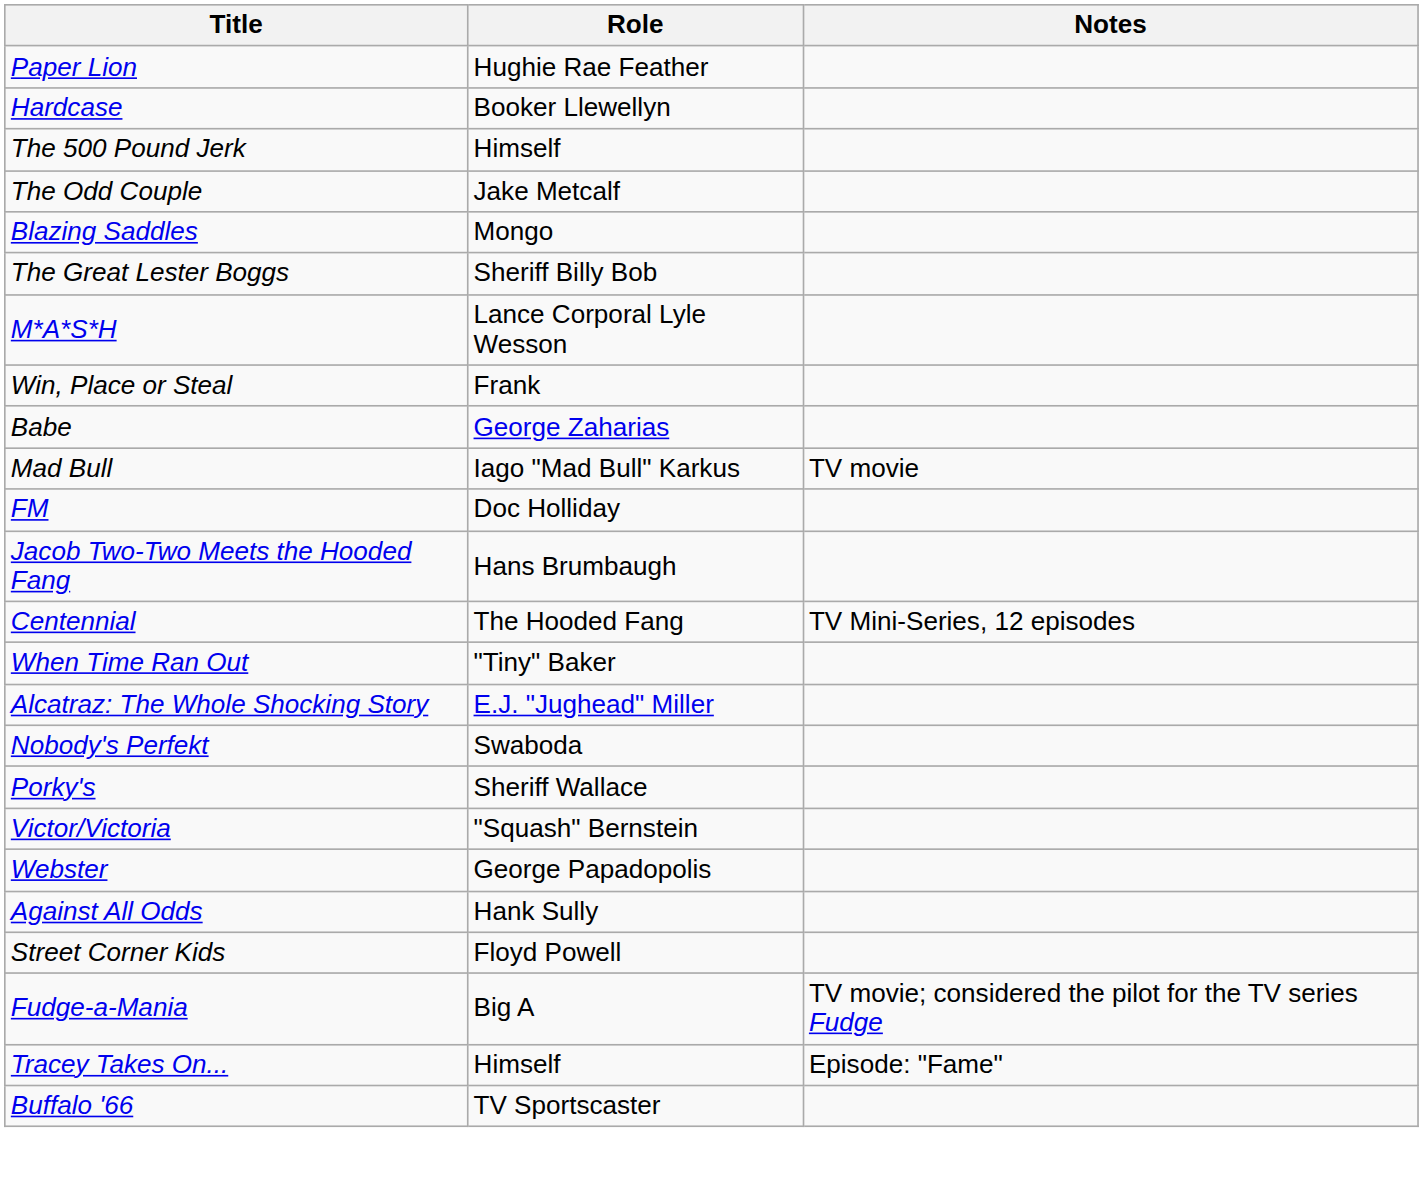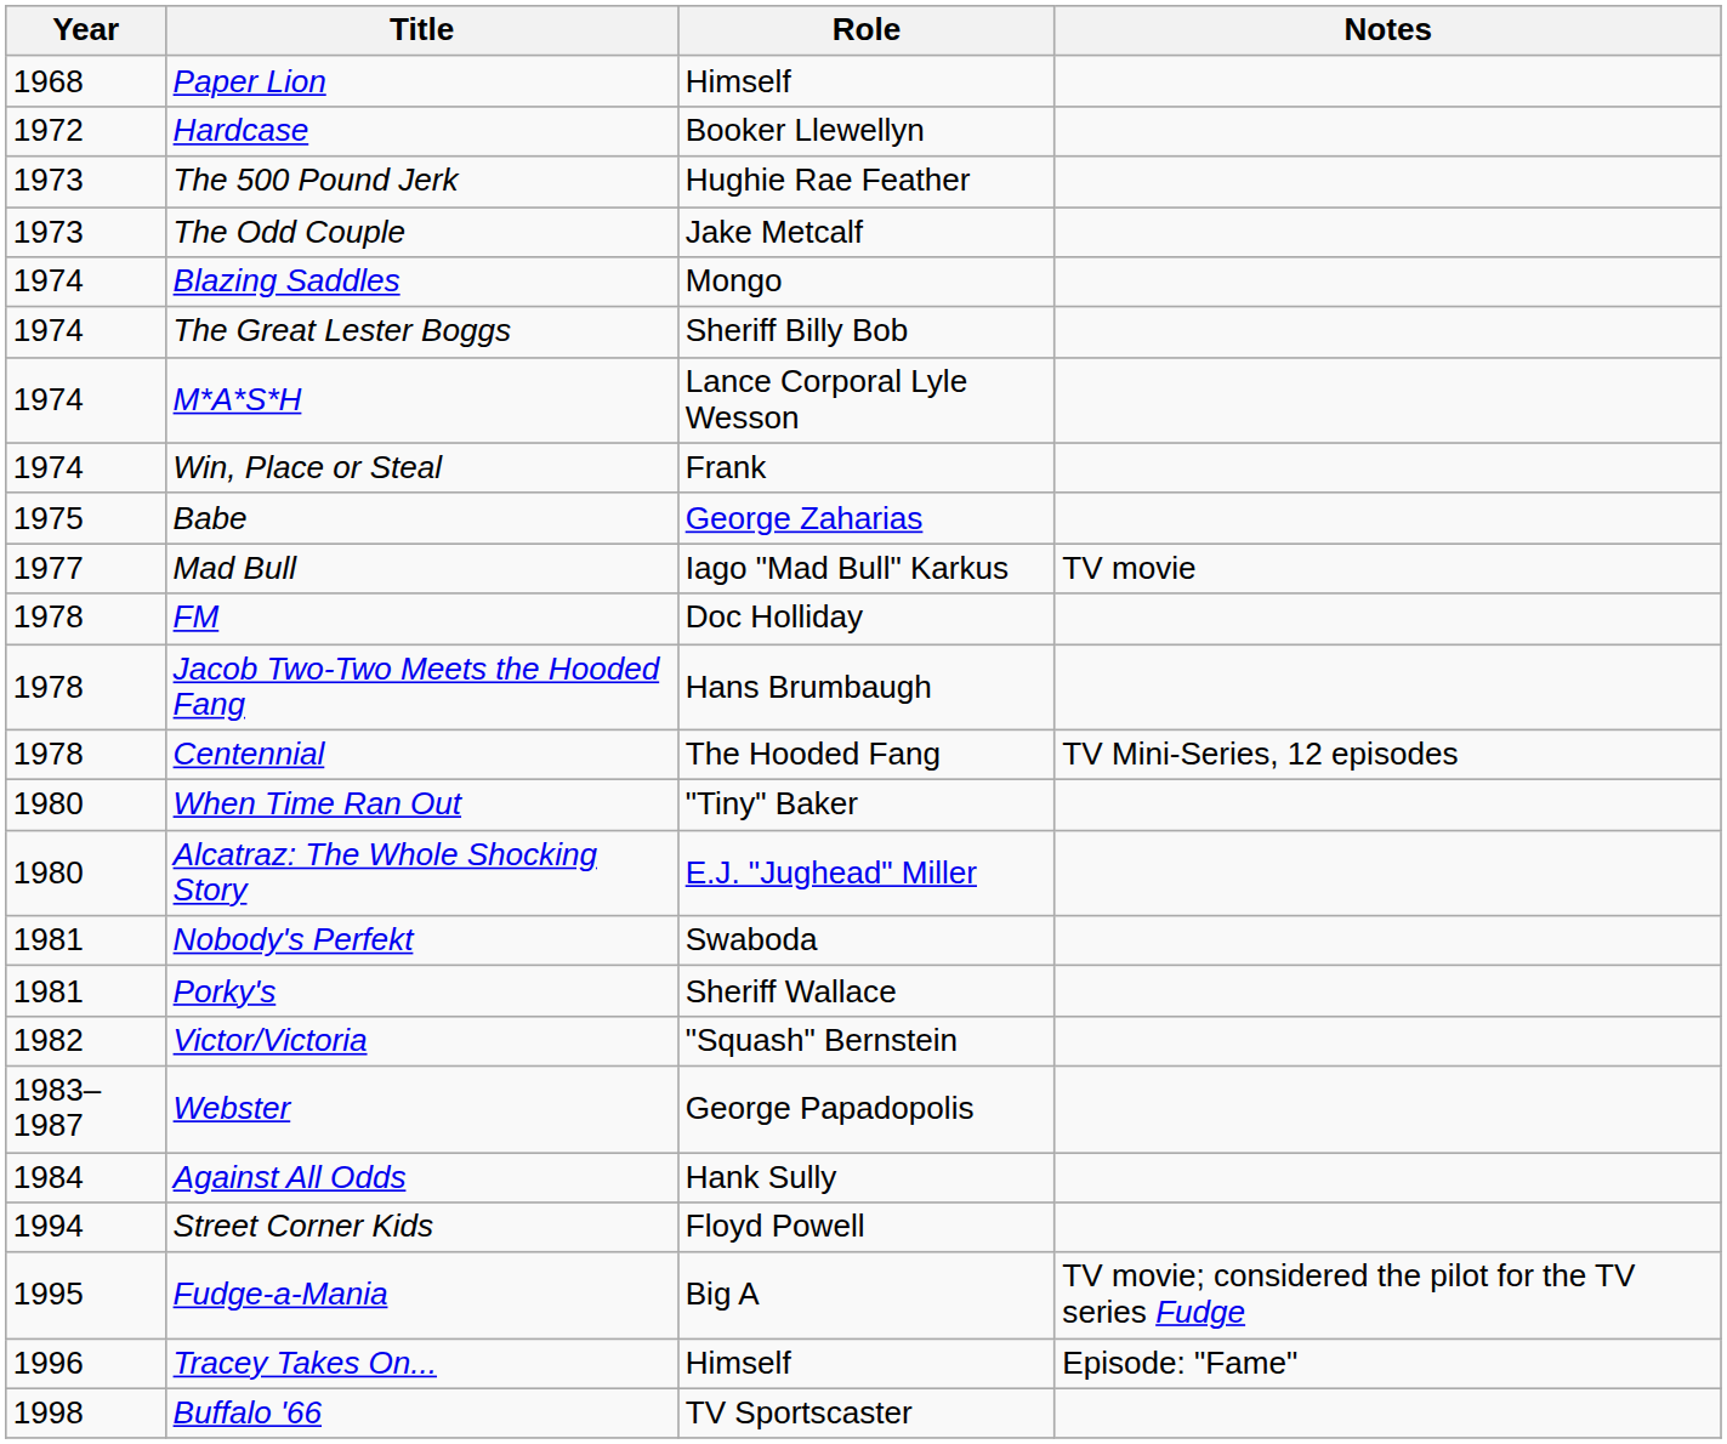+ column: Year | 1968 | 1972 | 1973 | 1973 | 1974 | 1974 | 1974 | 1974 | 1975 | 1977 | 1978 | 1978 | 1978 | 1980 | 1980 | 1981 | 1981 | 1982 | 1983–1987 | 1984 | 1994 | 1995 | 1996 | 1998
Paper Lion | Role: Hughie Rae Feather -> Himself
The 500 Pound Jerk | Role: Himself -> Hughie Rae Feather
